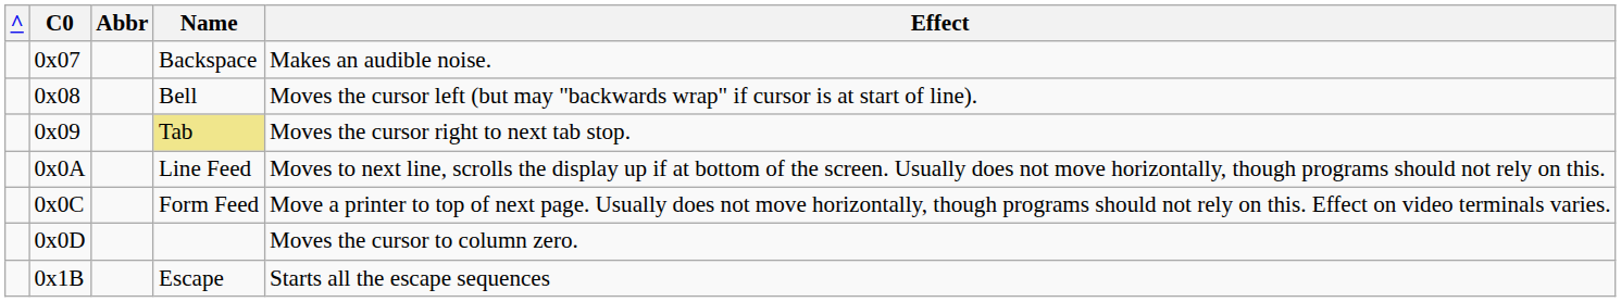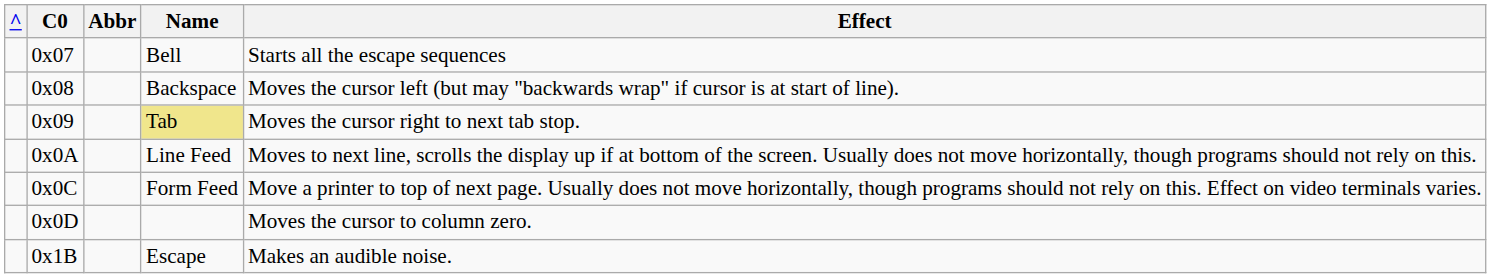0x07 | Name: Backspace -> Bell
0x07 | Effect: Makes an audible noise. -> Starts all the escape sequences
0x08 | Name: Bell -> Backspace
0x1B | Effect: Starts all the escape sequences -> Makes an audible noise.
